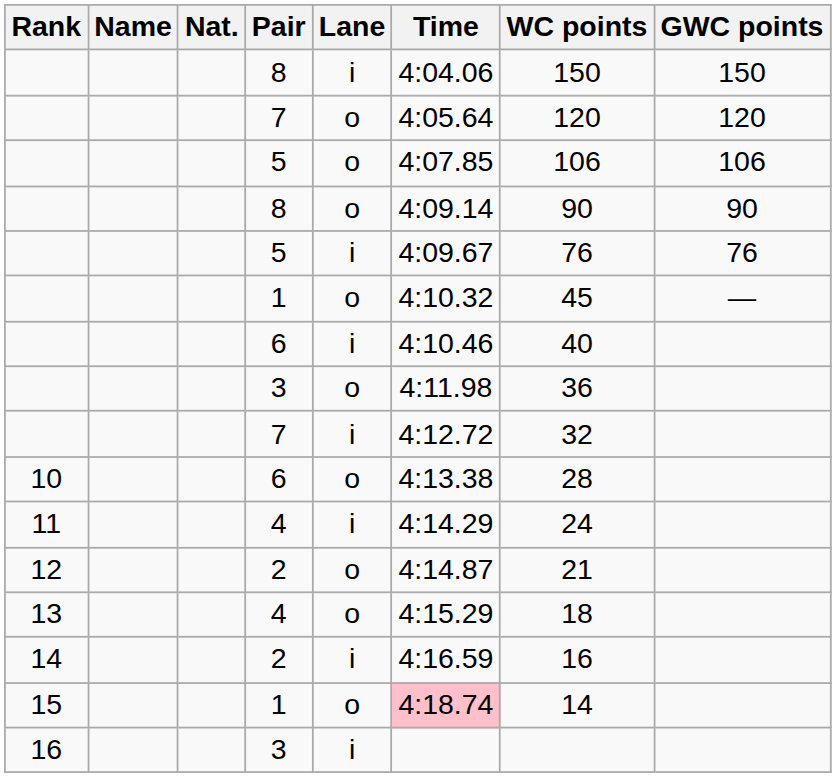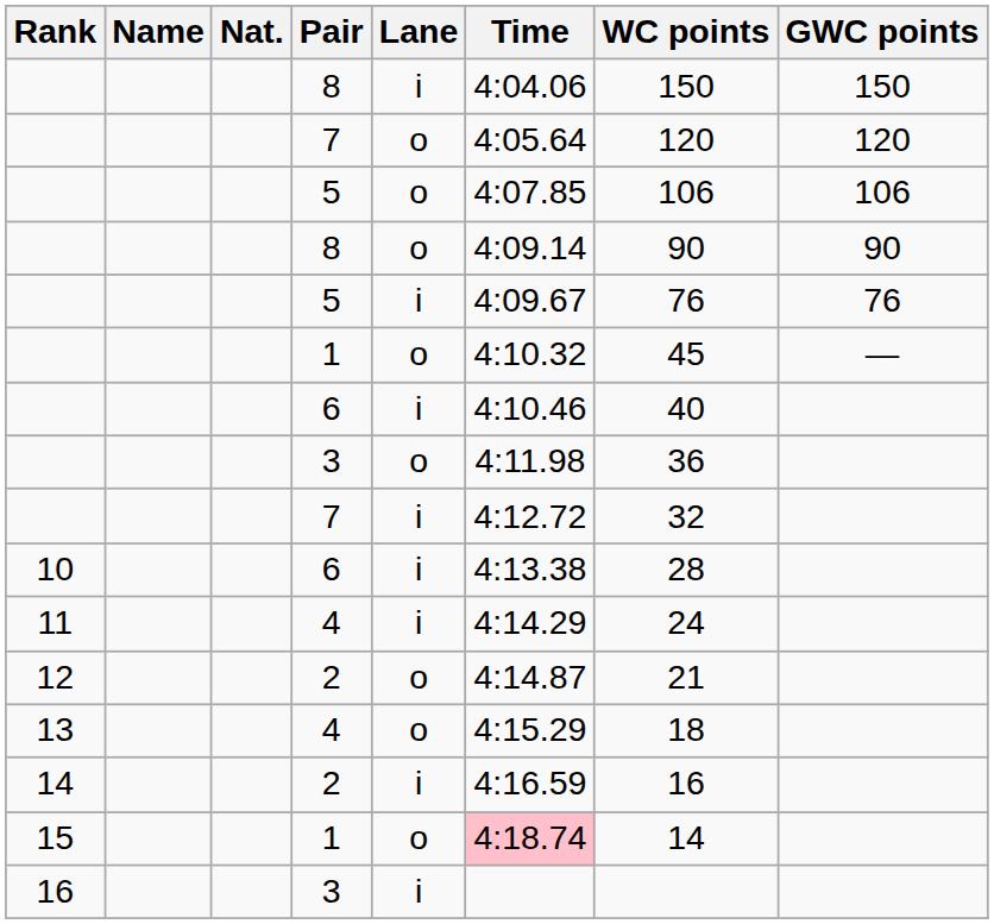10 | Lane: o -> i
